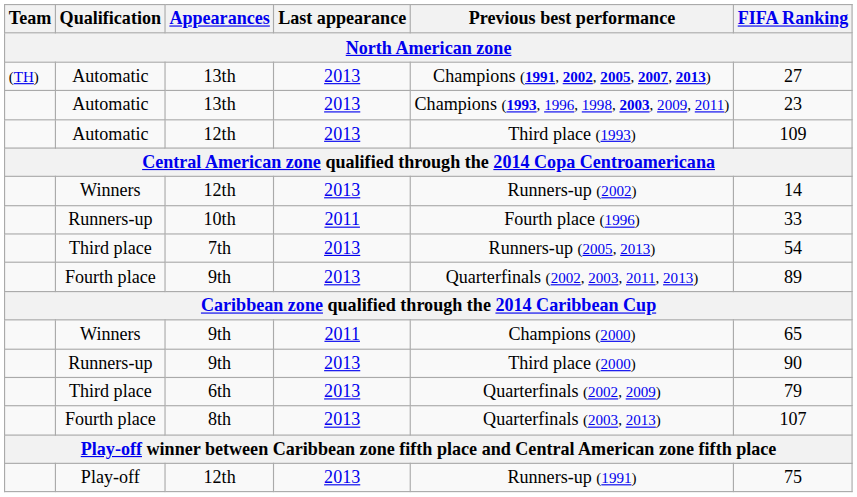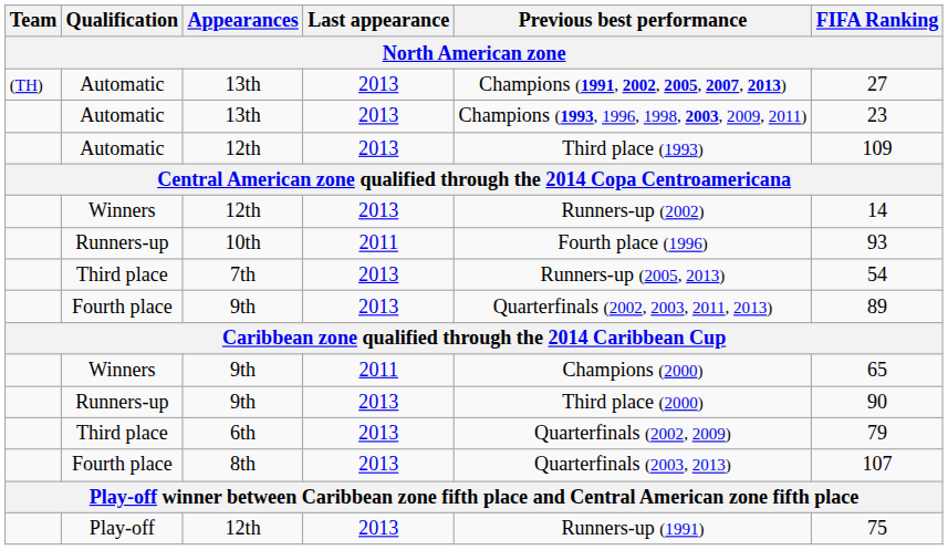10th | FIFA Ranking: 33 -> 93
